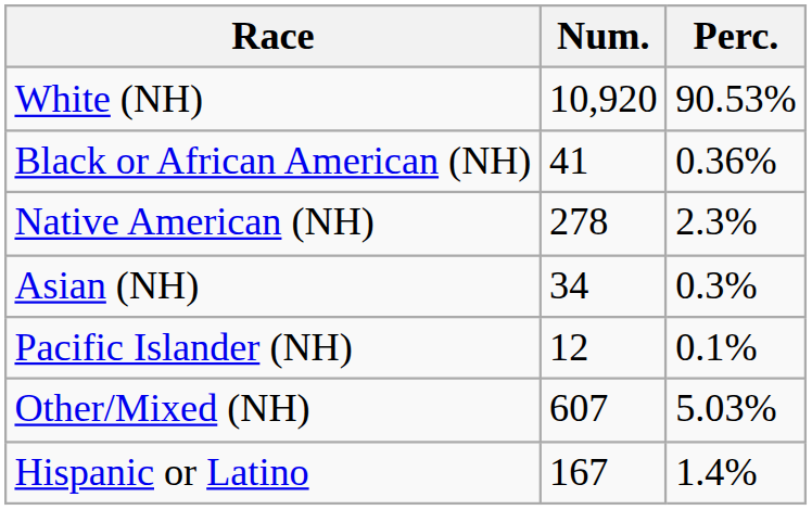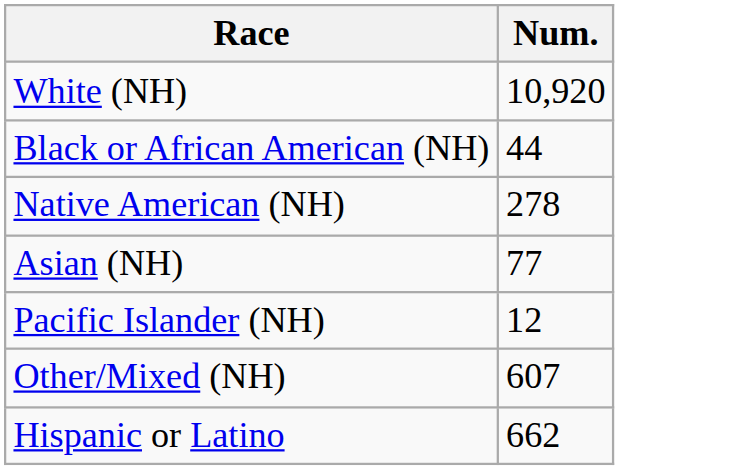- column: Perc. | 90.53% | 0.36% | 2.3% | 0.3% | 0.1% | 5.03% | 1.4%
Black or African American (NH) | Num.: 41 -> 44
Asian (NH) | Num.: 34 -> 77
Hispanic or Latino | Num.: 167 -> 662
